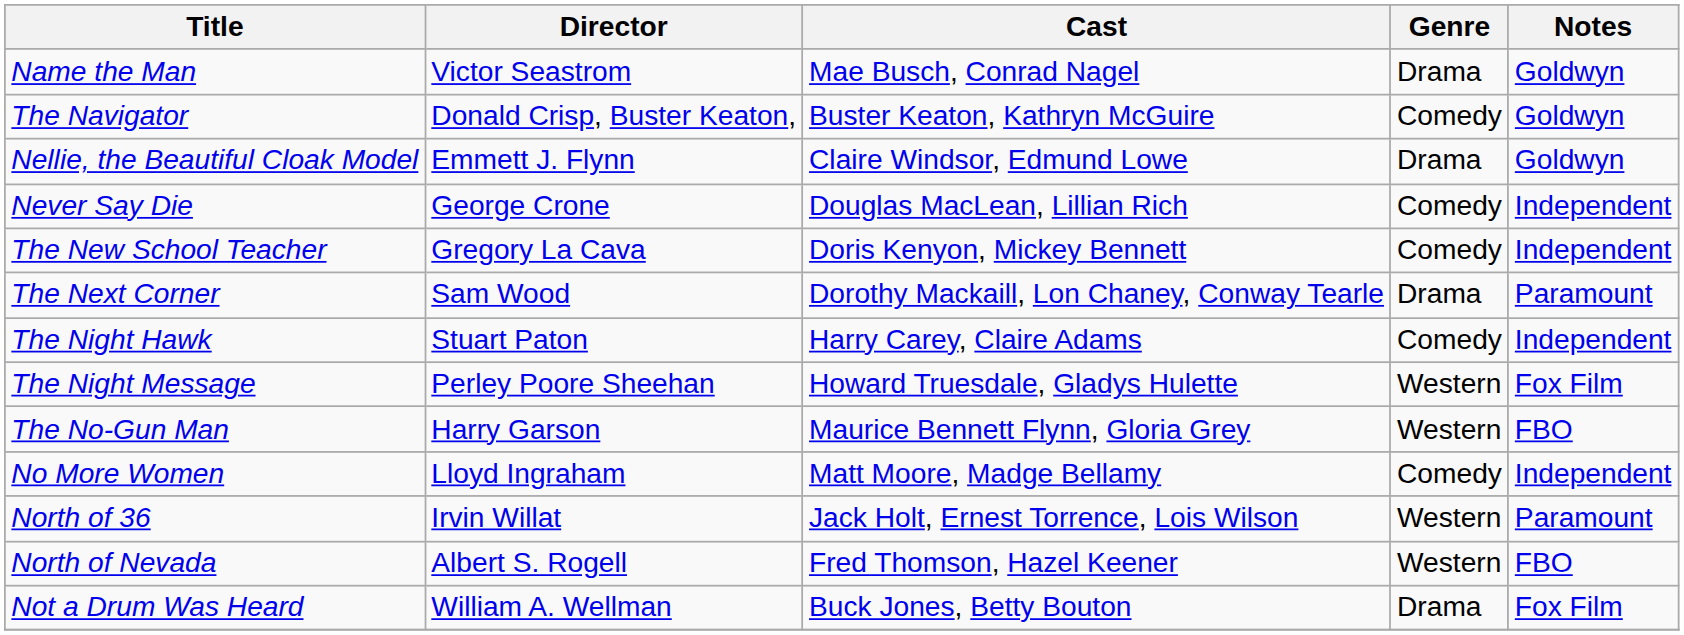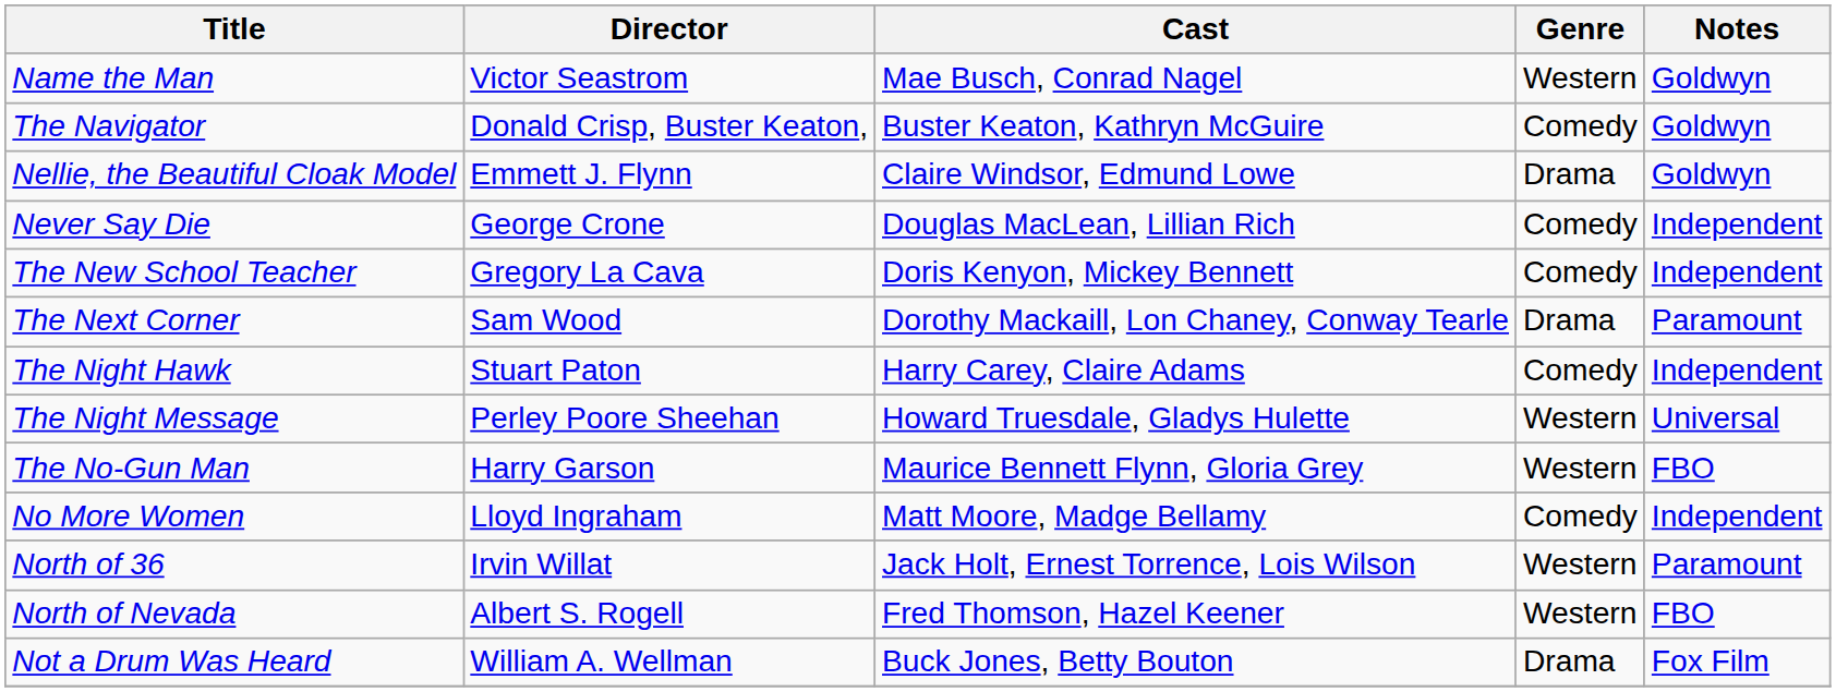Name the Man | Genre: Drama -> Western
The Night Message | Notes: Fox Film -> Universal
